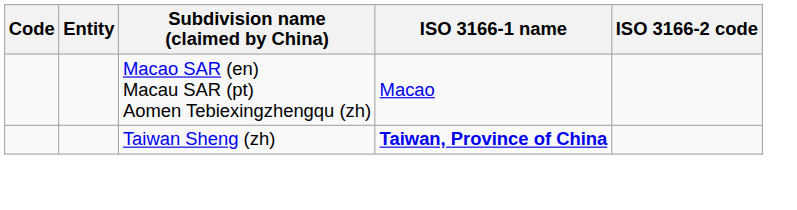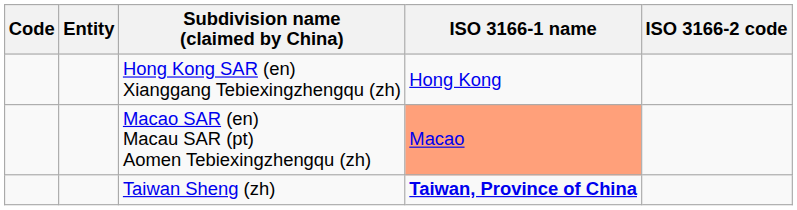+ row: Hong Kong SAR (en) Xianggang Tebiexingzhengqu (zh) | Hong Kong
Macao SAR (en) Macau SAR (pt) Aomen Tebiexingzhengqu (zh) | ISO 3166-1 name: no background -> lightsalmon background
